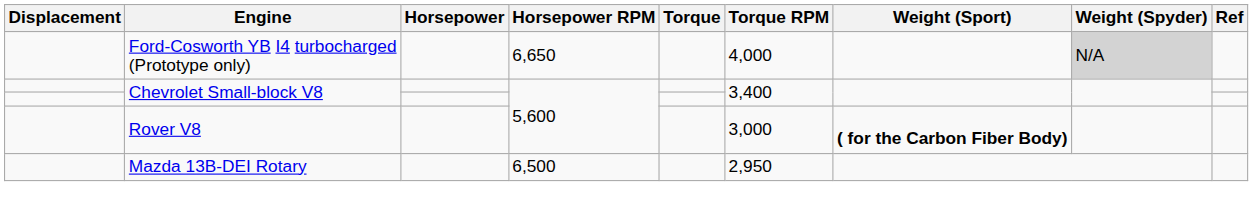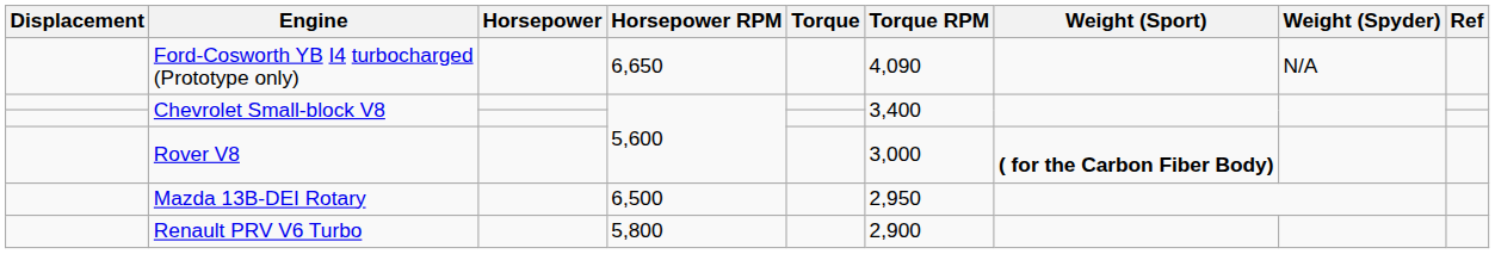Ford-Cosworth YB I4 turbocharged (Prototype only) | Torque RPM: 4,000 -> 4,090
Ford-Cosworth YB I4 turbocharged (Prototype only) | Weight (Spyder): lightgrey background -> no background
+ row: Renault PRV V6 Turbo | 5,800 | 2,900
